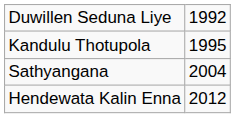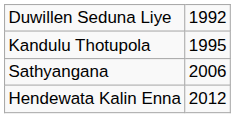Sathyangana | column 2: 2004 -> 2006
